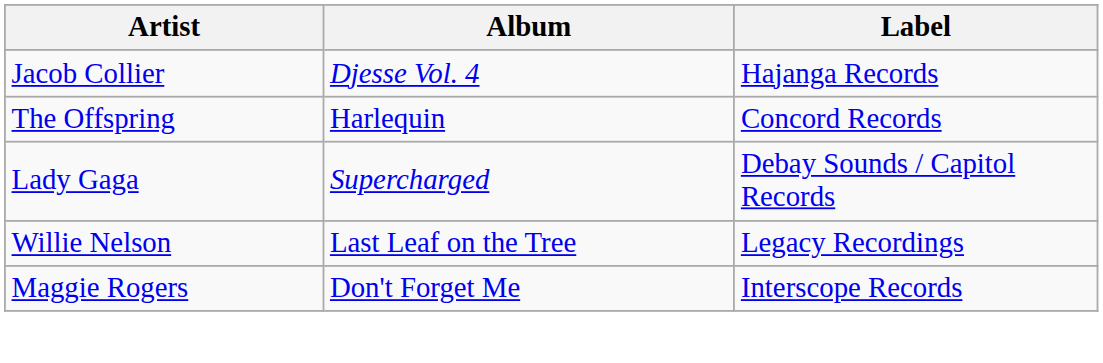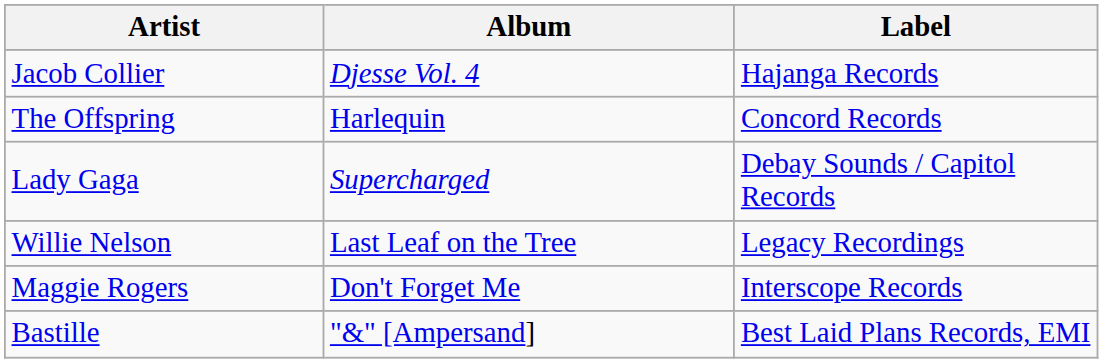+ row: Bastille | "&" [Ampersand] | Best Laid Plans Records, EMI
